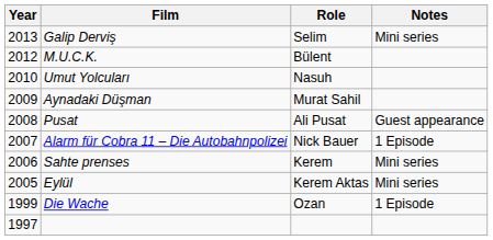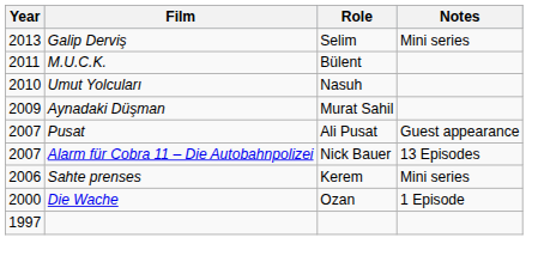M.U.C.K. | Year: 2012 -> 2011
Pusat | Year: 2008 -> 2007
Alarm für Cobra 11 – Die Autobahnpolizei | Notes: 1 Episode -> 13 Episodes
- row: 2005 | Eylül | Kerem Aktas | Mini series
Die Wache | Year: 1999 -> 2000
